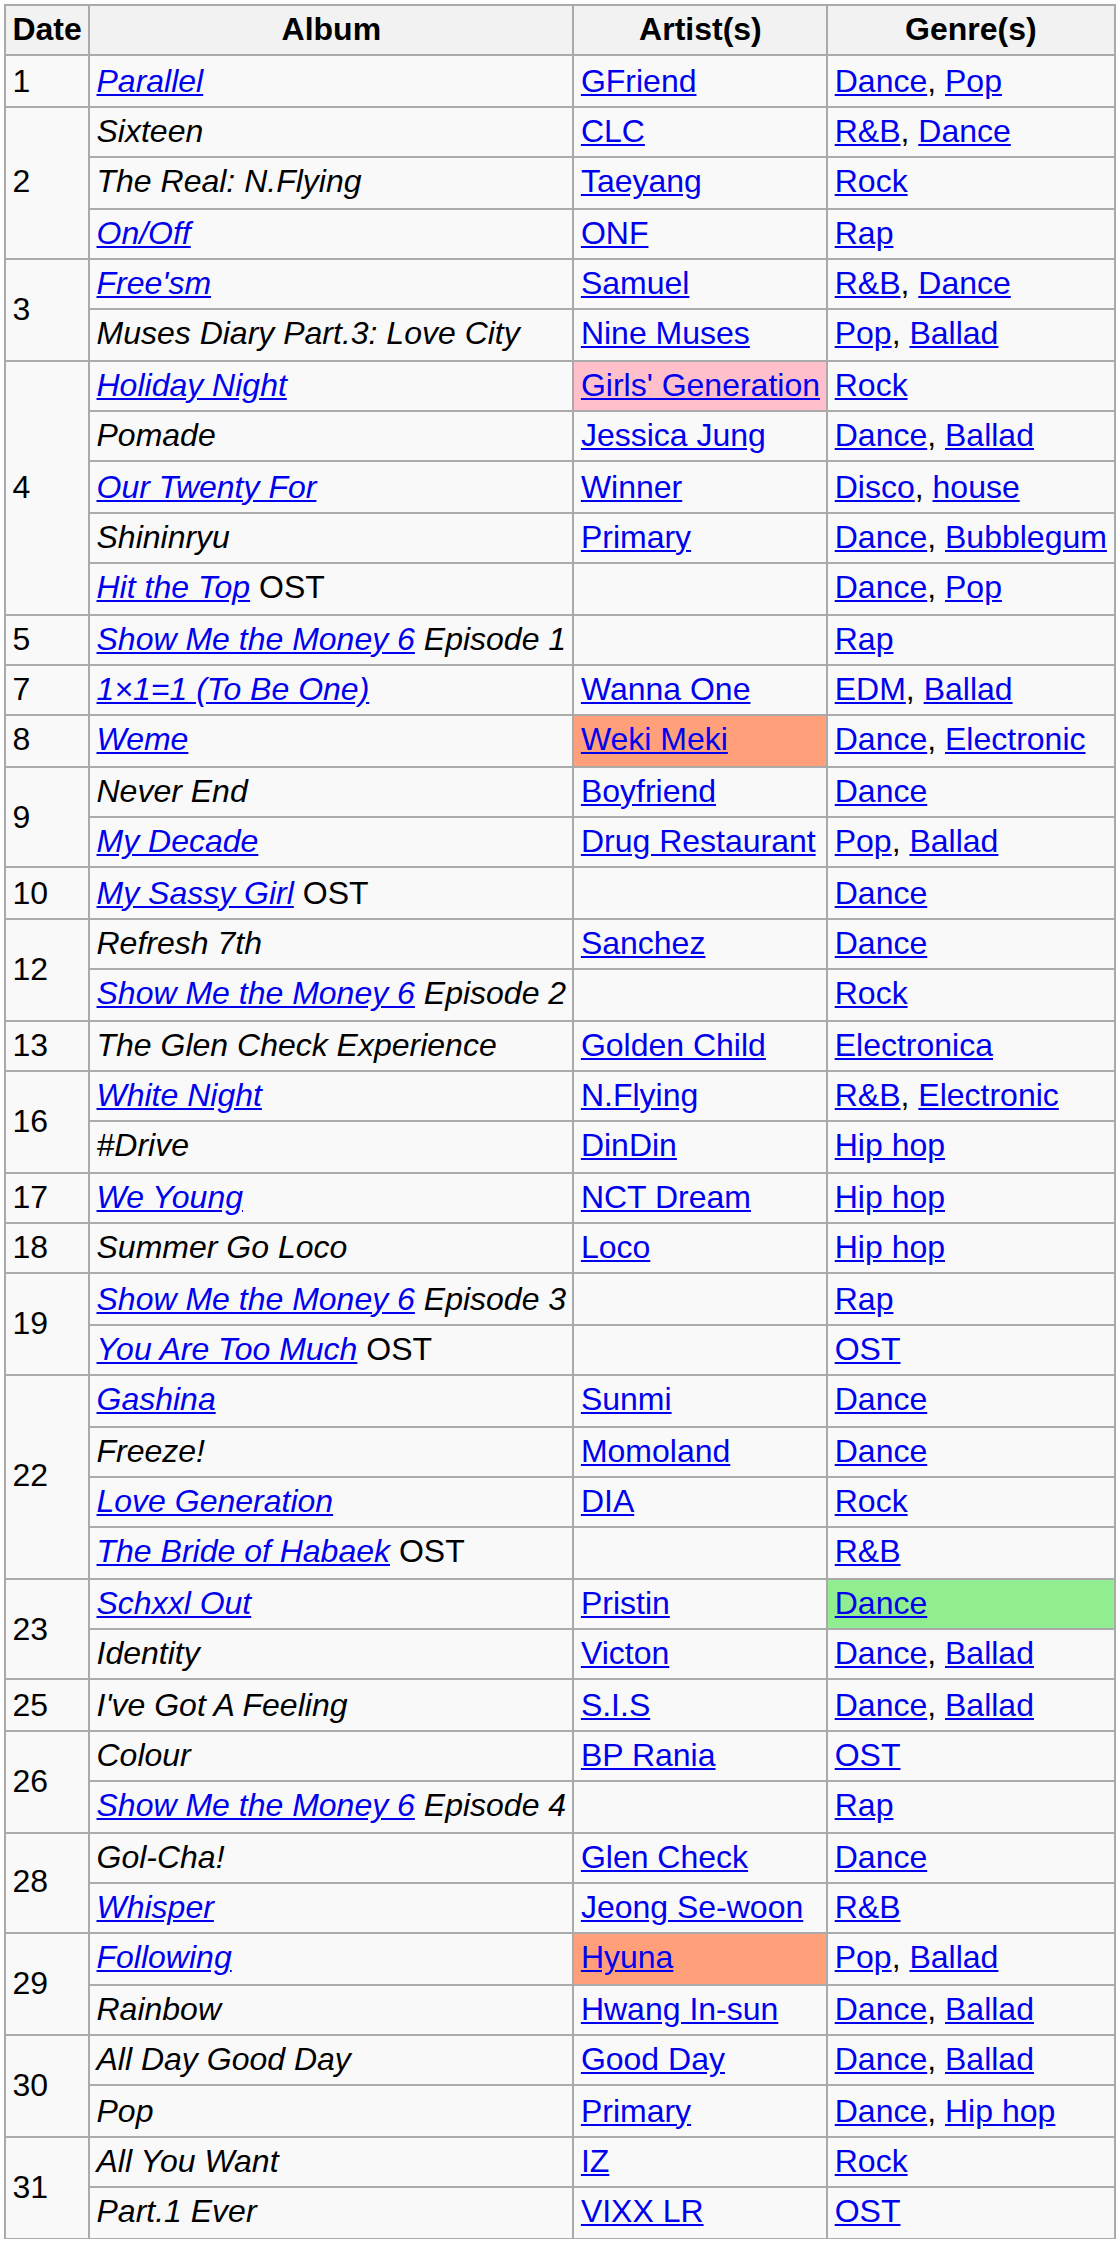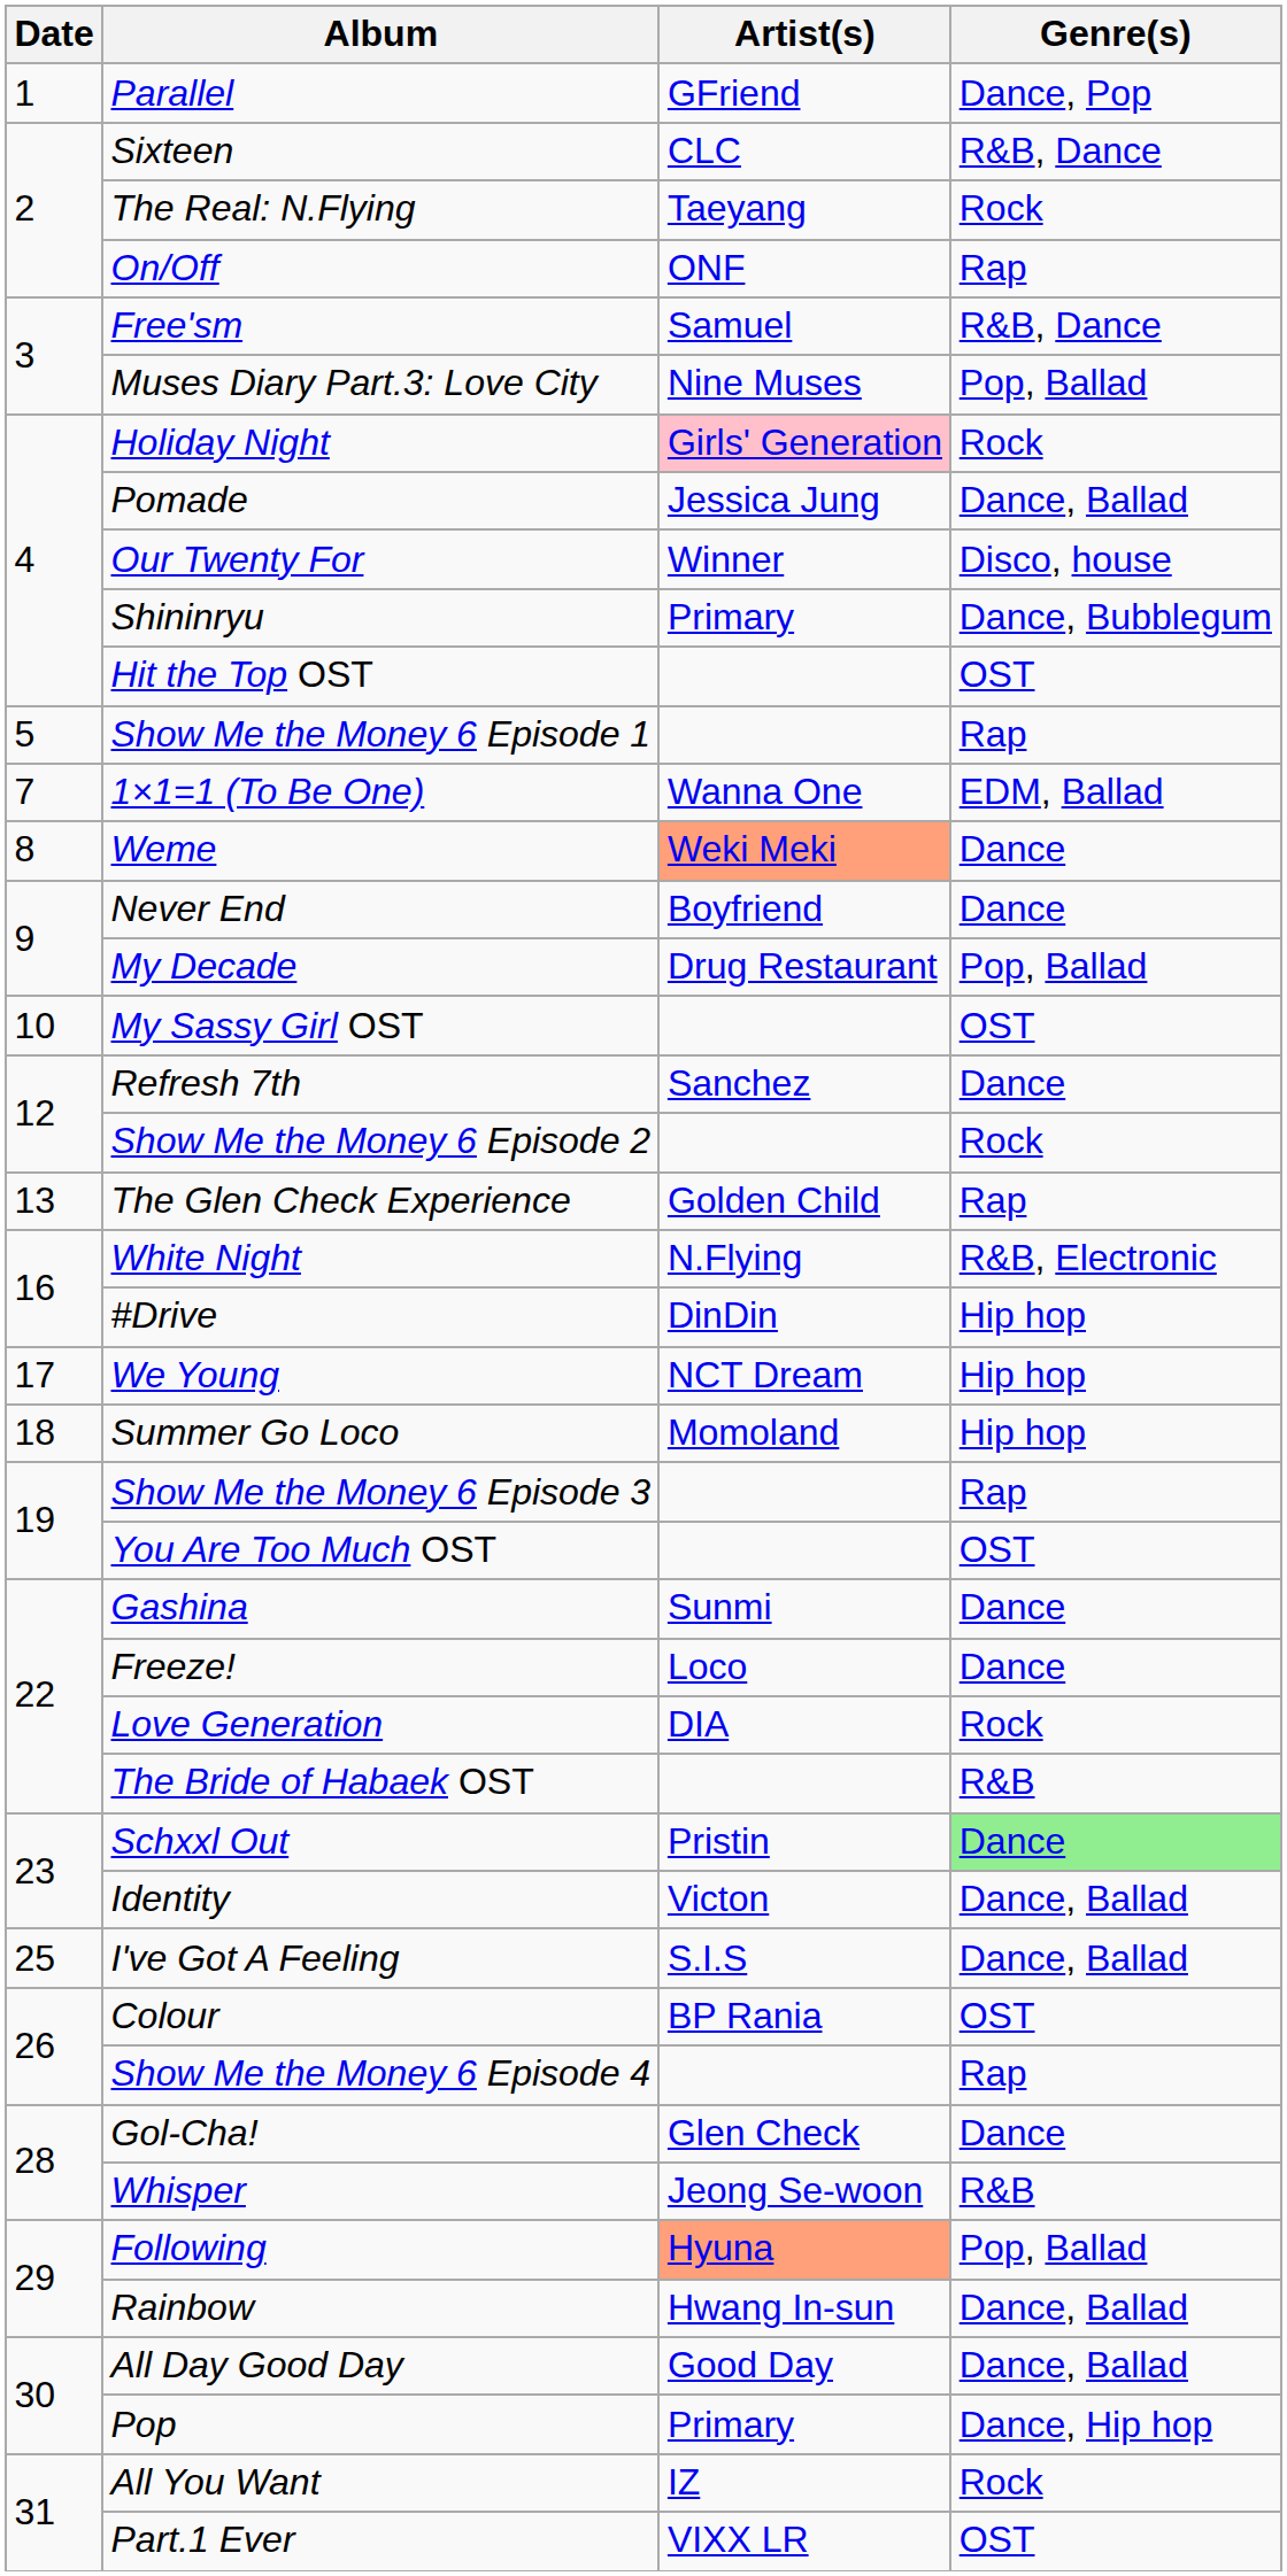Hit the Top OST | Genre(s): Dance, Pop -> OST
Weme | Genre(s): Dance, Electronic -> Dance
My Sassy Girl OST | Genre(s): Dance -> OST
The Glen Check Experience | Genre(s): Electronica -> Rap
Summer Go Loco | Artist(s): Loco -> Momoland
Freeze! | Artist(s): Momoland -> Loco
